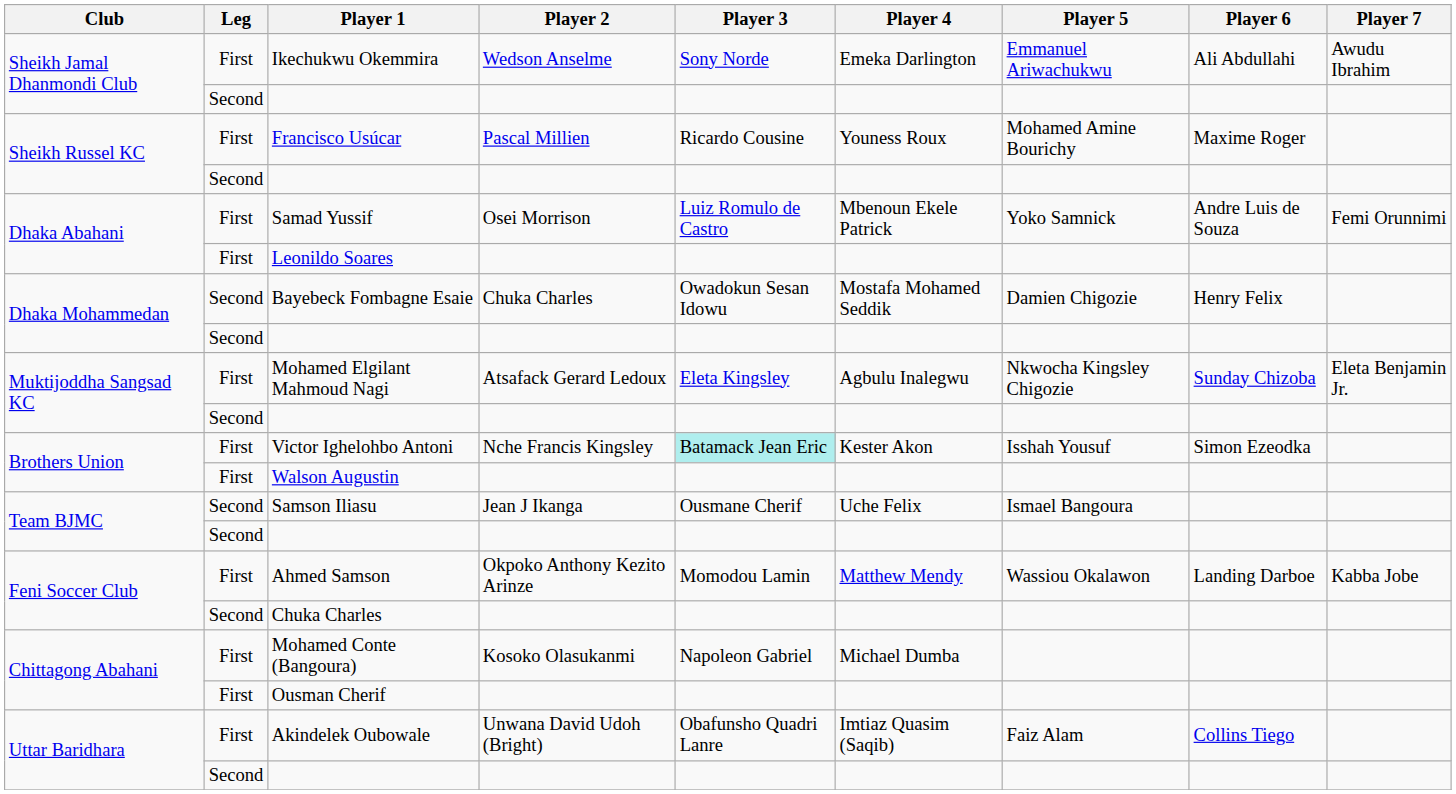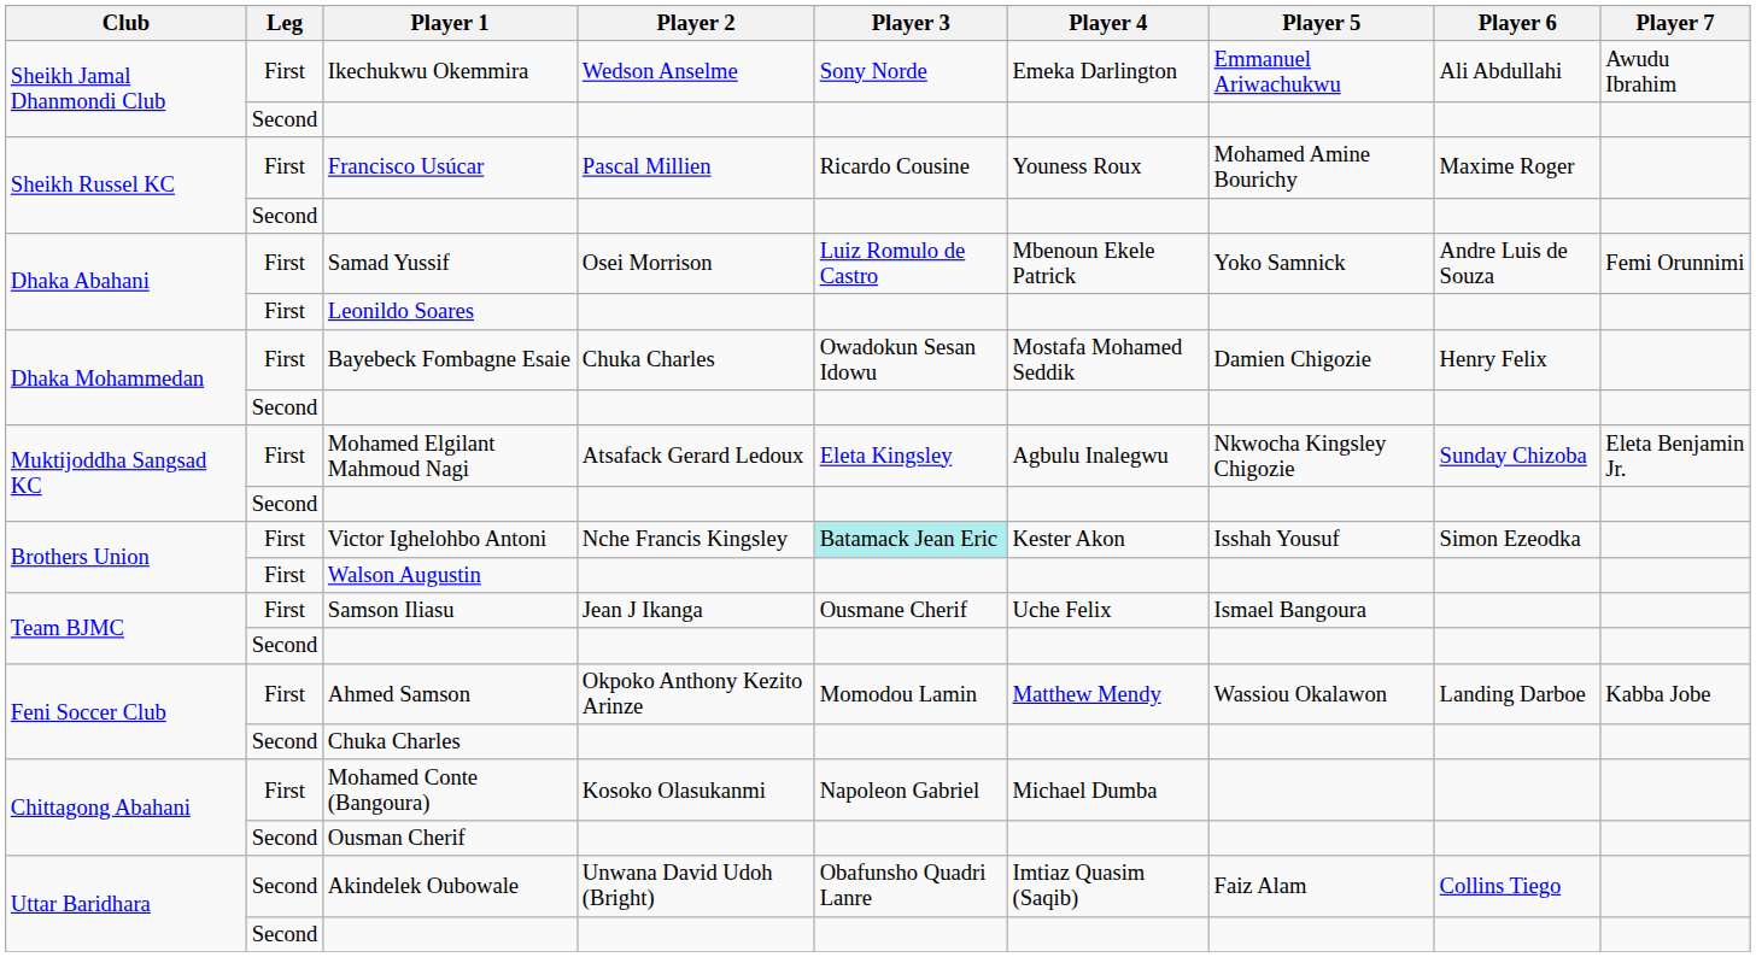Bayebeck Fombagne Esaie | Leg: Second -> First
Samson Iliasu | Leg: Second -> First
Ousman Cherif | Leg: First -> Second
Akindelek Oubowale | Leg: First -> Second
